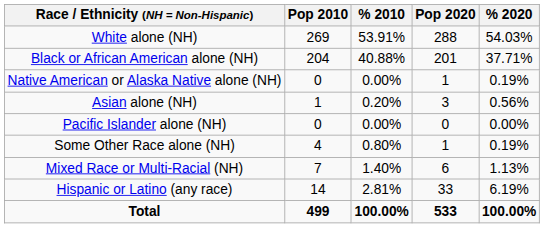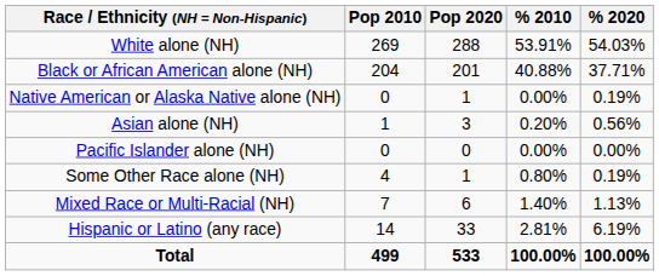columns swapped: Pop 2020 <-> % 2010
